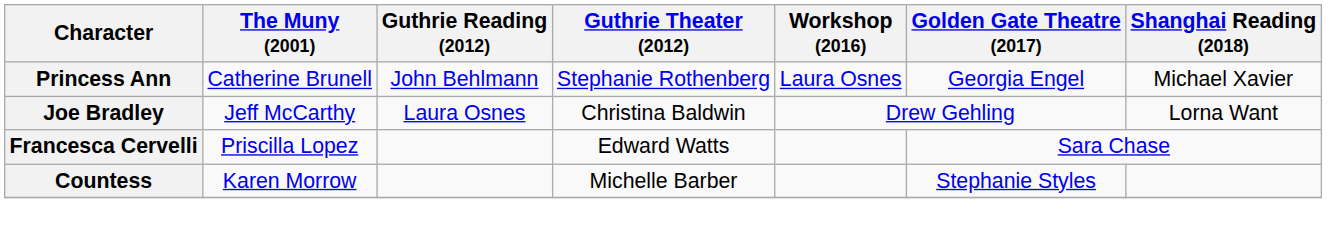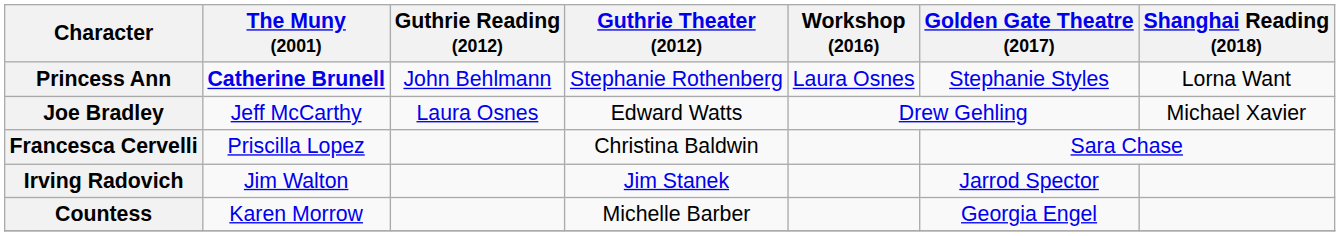Princess Ann | The Muny (2001): normal -> bold
Princess Ann | Golden Gate Theatre (2017): Georgia Engel -> Stephanie Styles
Princess Ann | Shanghai Reading (2018): Michael Xavier -> Lorna Want
Joe Bradley | Guthrie Theater (2012): Christina Baldwin -> Edward Watts
Joe Bradley | Shanghai Reading (2018): Lorna Want -> Michael Xavier
Francesca Cervelli | Guthrie Theater (2012): Edward Watts -> Christina Baldwin
+ row: Irving Radovich | Jim Walton | Jim Stanek | Jarrod Spector
Countess | Golden Gate Theatre (2017): Stephanie Styles -> Georgia Engel
